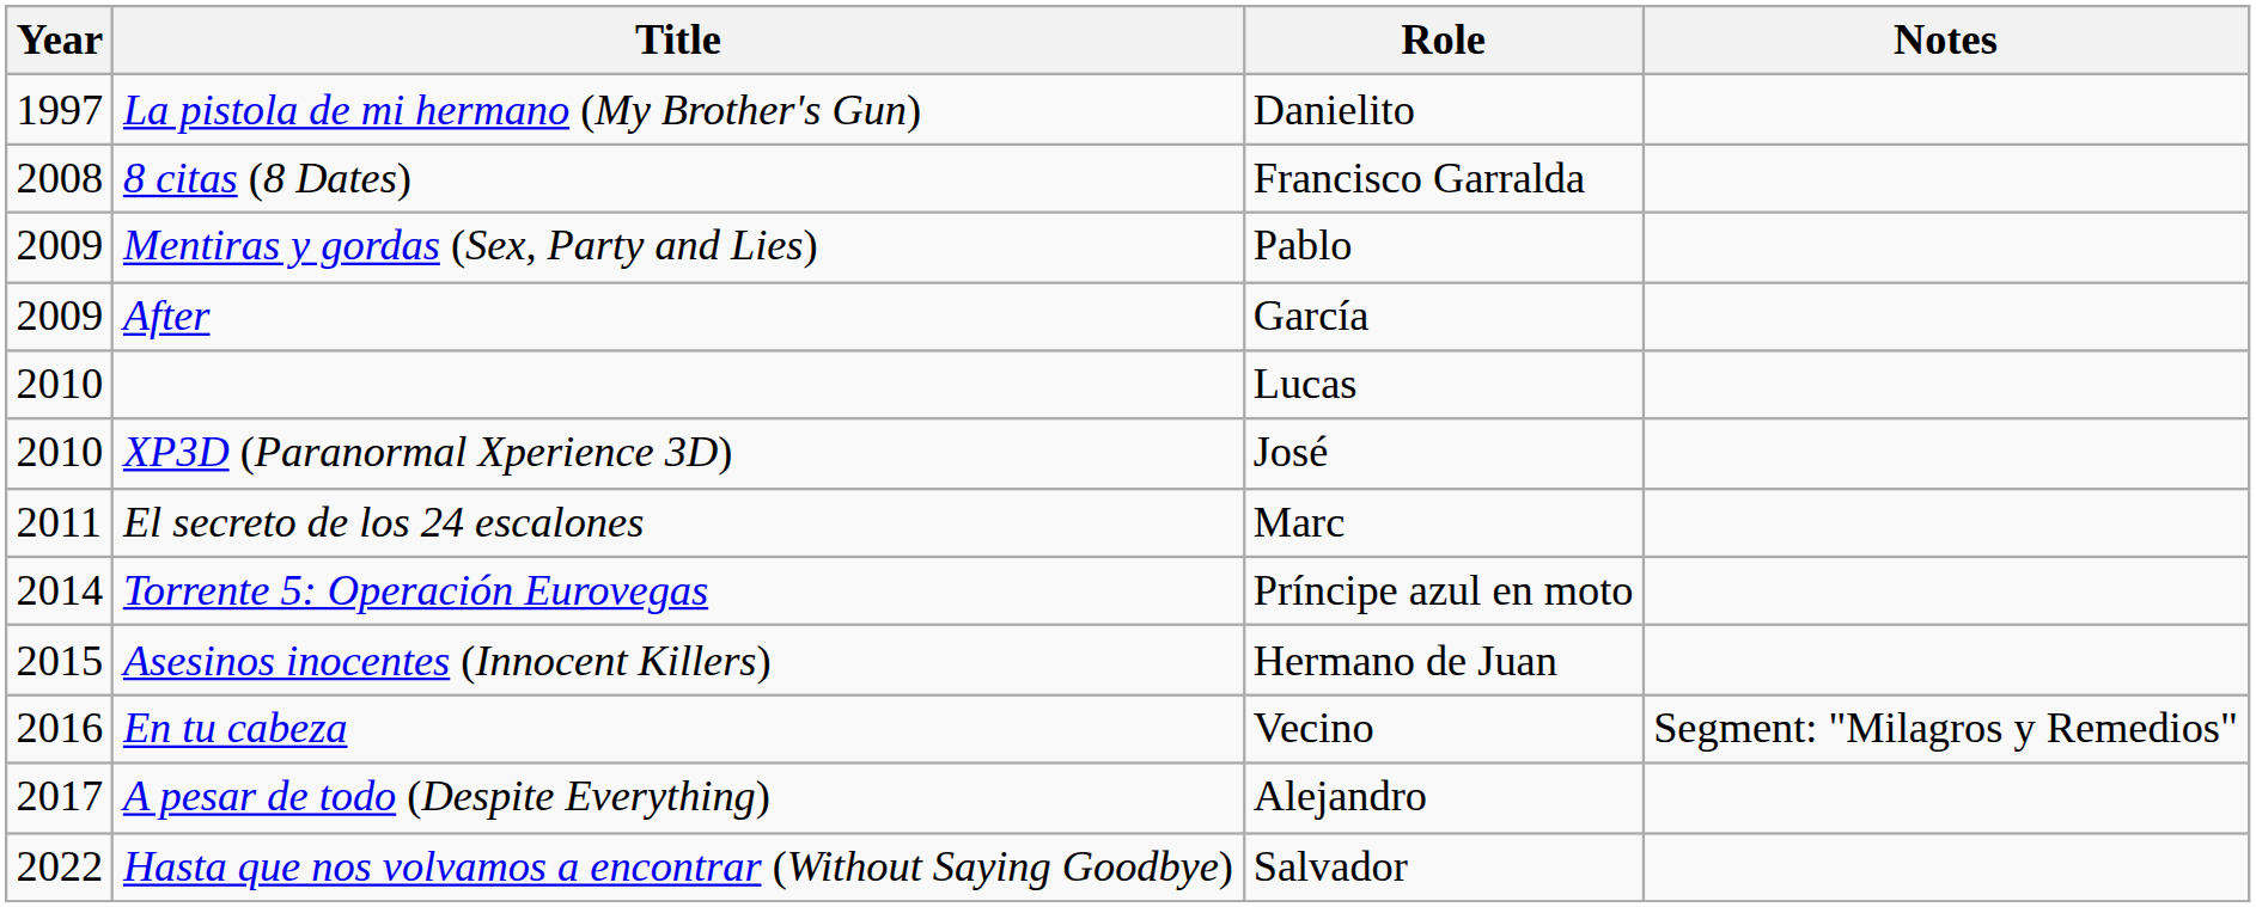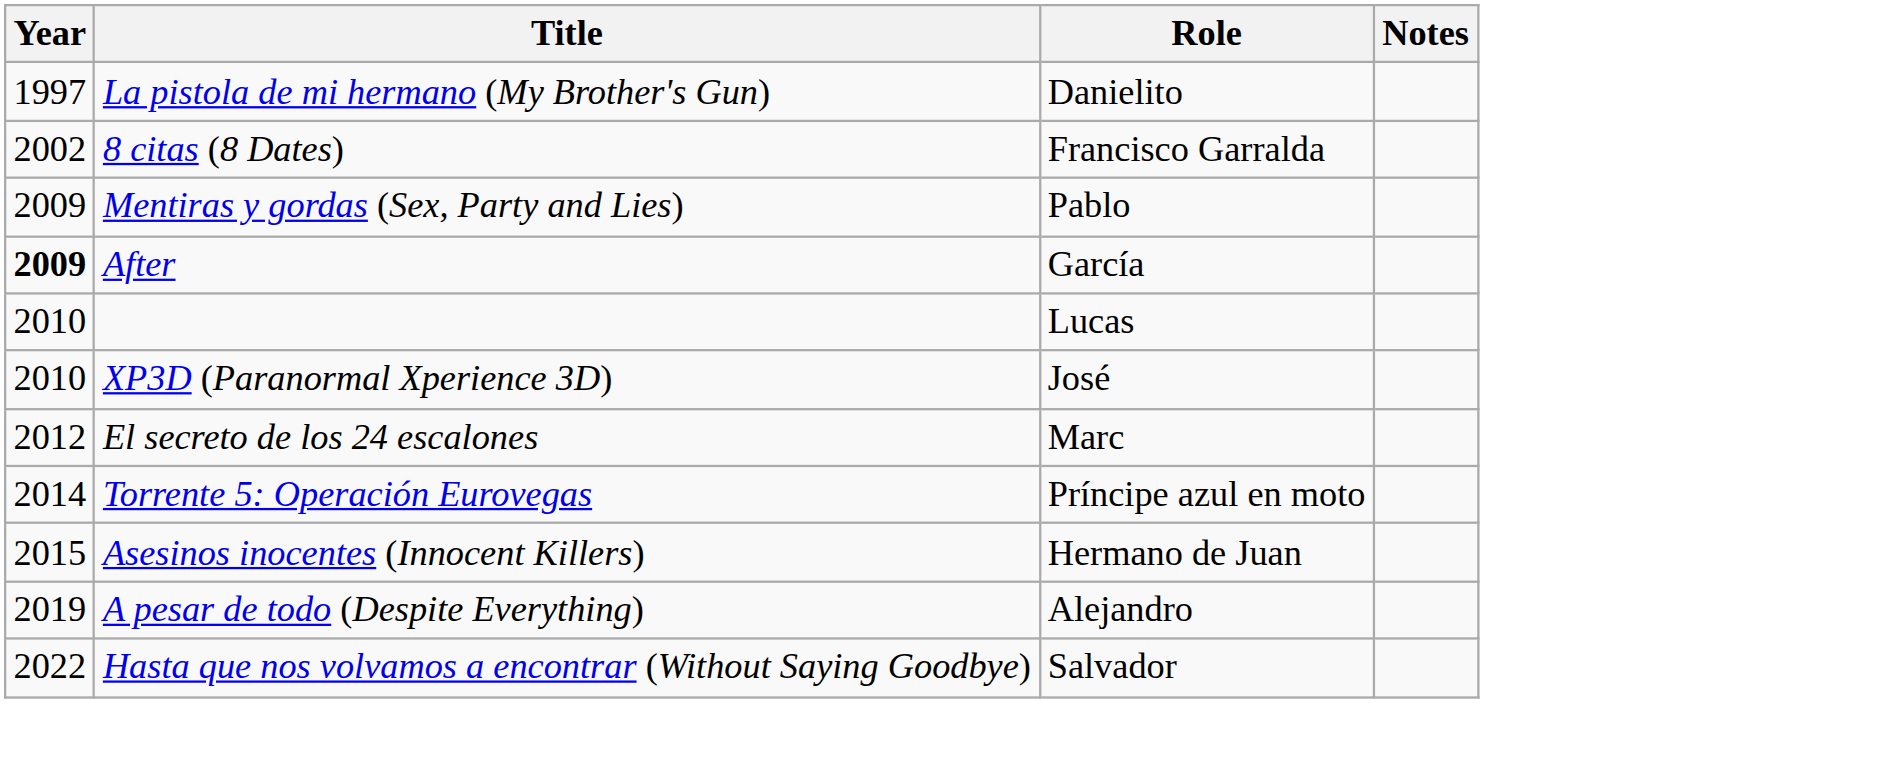8 citas (8 Dates) | Year: 2008 -> 2002
After | Year: normal -> bold
El secreto de los 24 escalones | Year: 2011 -> 2012
- row: 2016 | En tu cabeza | Vecino | Segment: "Milagros y Remedios"
A pesar de todo (Despite Everything) | Year: 2017 -> 2019
